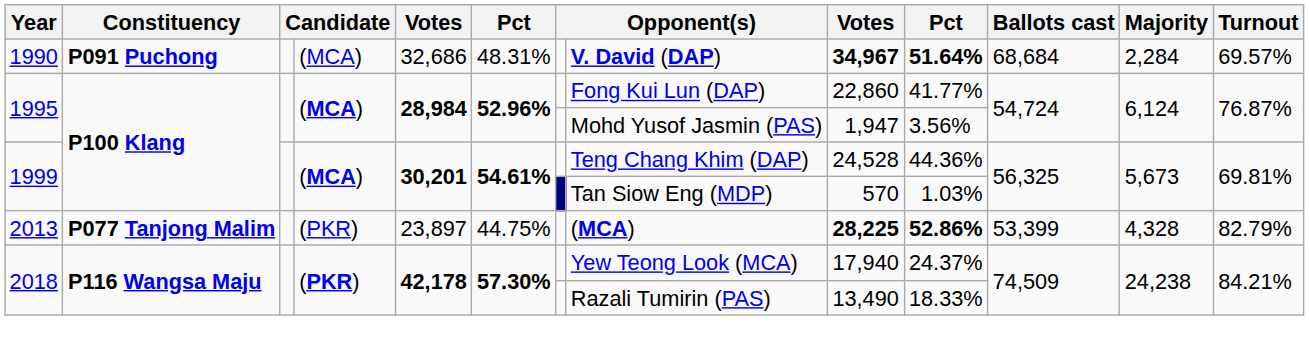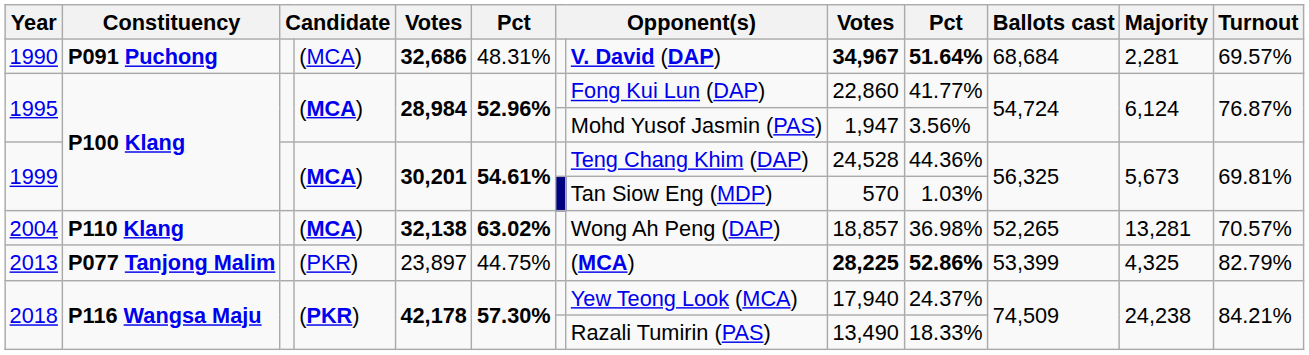1990 | column 5: normal -> bold
1990 | Majority: 2,284 -> 2,281
+ row: 2004 | P110 Klang | (MCA) | 32,138 | 63.02% | Wong Ah Peng (DAP) | 18,857 | 36.98% | 52,265 | 13,281 | 70.57%
2013 | Majority: 4,328 -> 4,325
